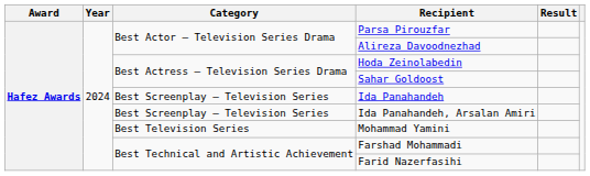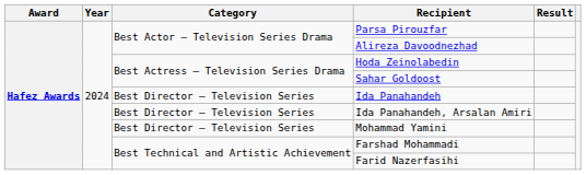Ida Panahandeh | Category: Best Screenplay – Television Series -> Best Director – Television Series
Ida Panahandeh, Arsalan Amiri | Category: Best Screenplay – Television Series -> Best Director – Television Series
Mohammad Yamini | Category: Best Television Series -> Best Director – Television Series
